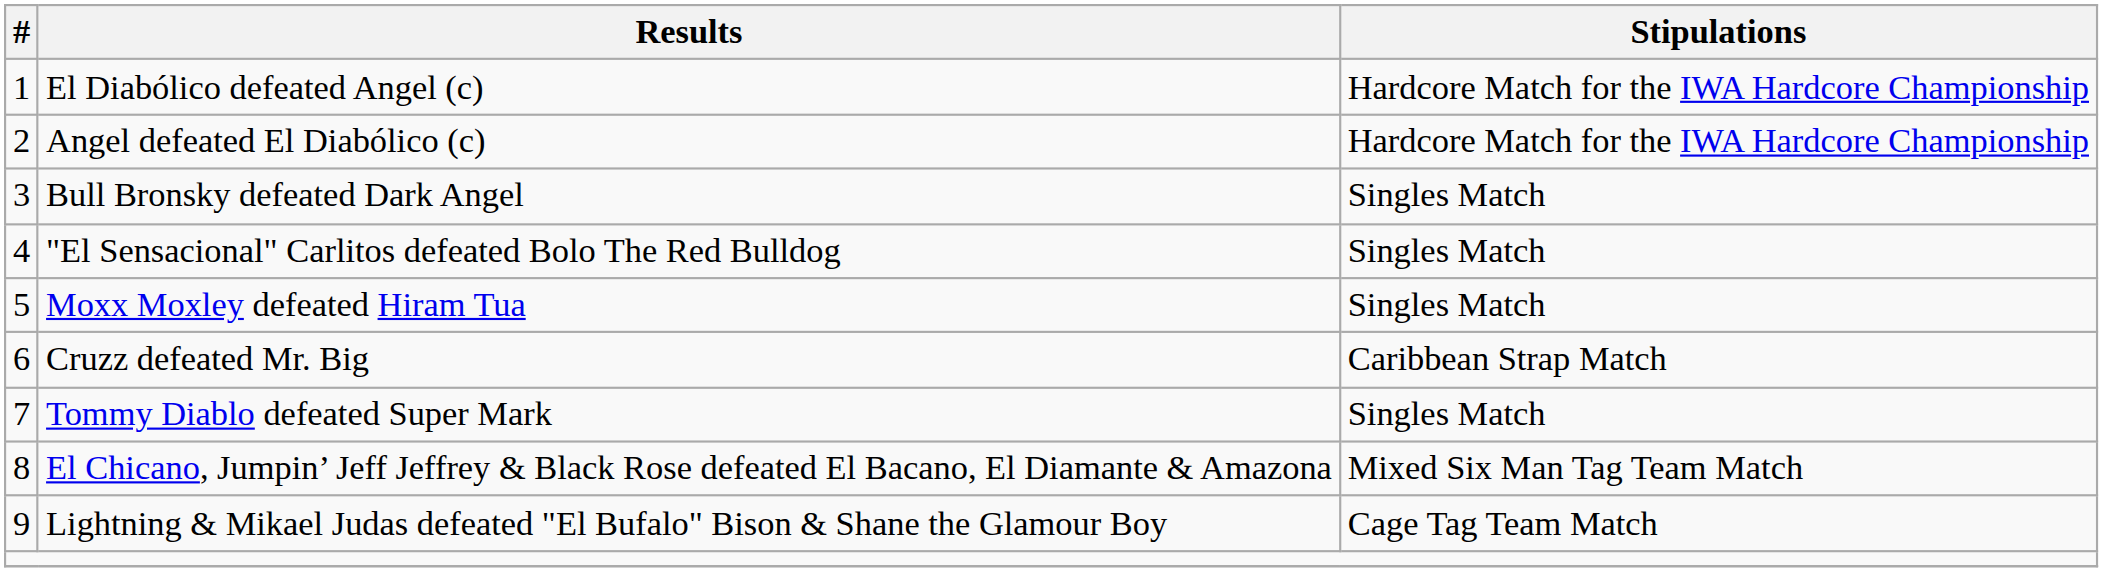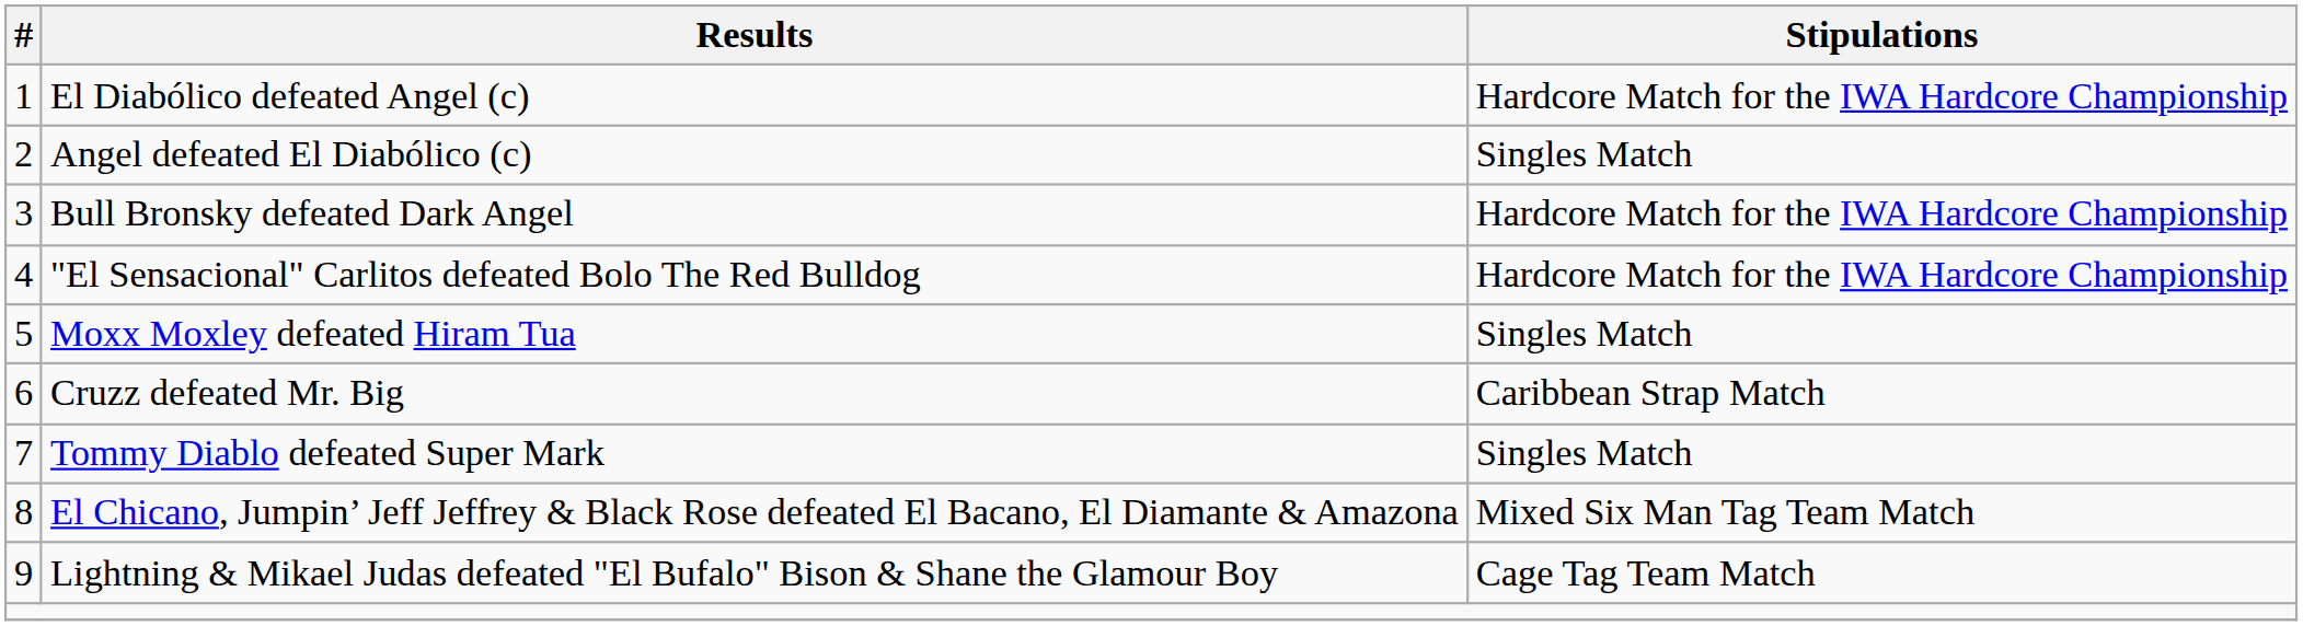Angel defeated El Diabólico (c) | Stipulations: Hardcore Match for the IWA Hardcore Championship -> Singles Match
Bull Bronsky defeated Dark Angel | Stipulations: Singles Match -> Hardcore Match for the IWA Hardcore Championship
"El Sensacional" Carlitos defeated Bolo The Red Bulldog | Stipulations: Singles Match -> Hardcore Match for the IWA Hardcore Championship
